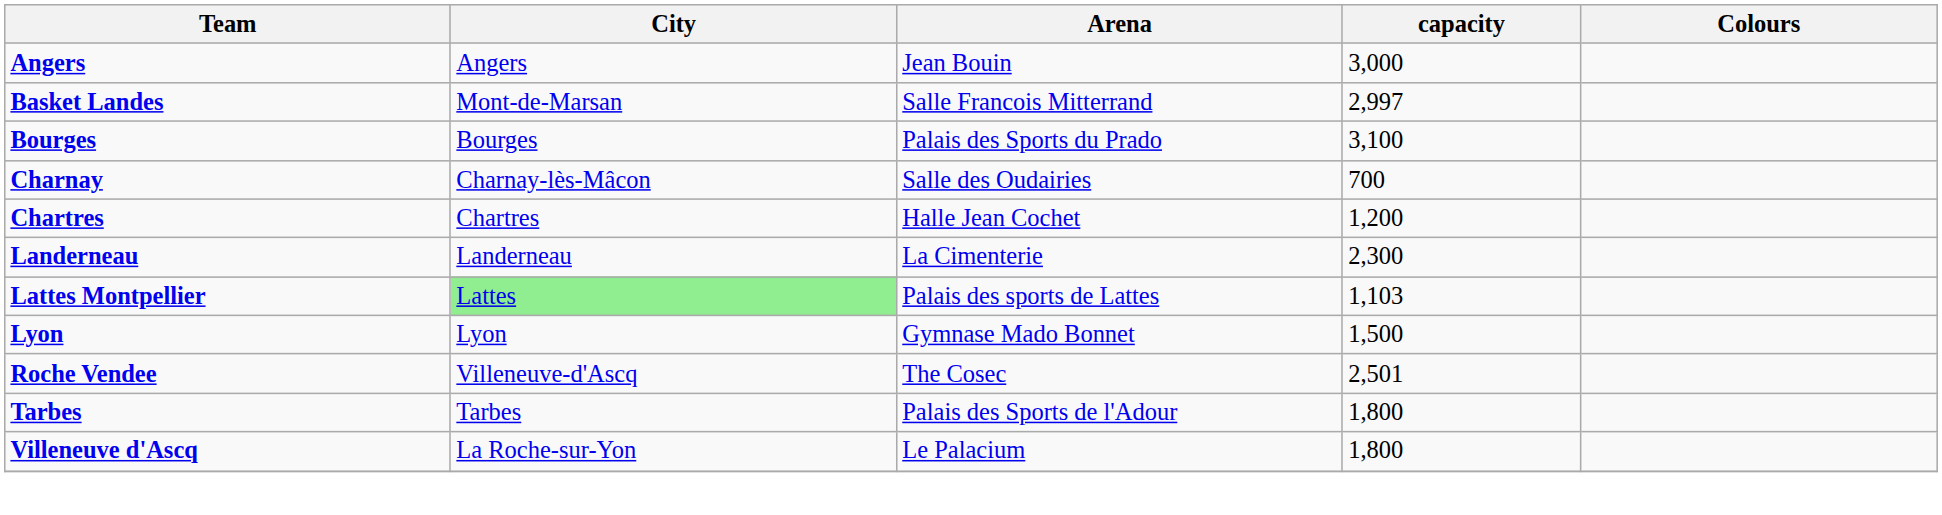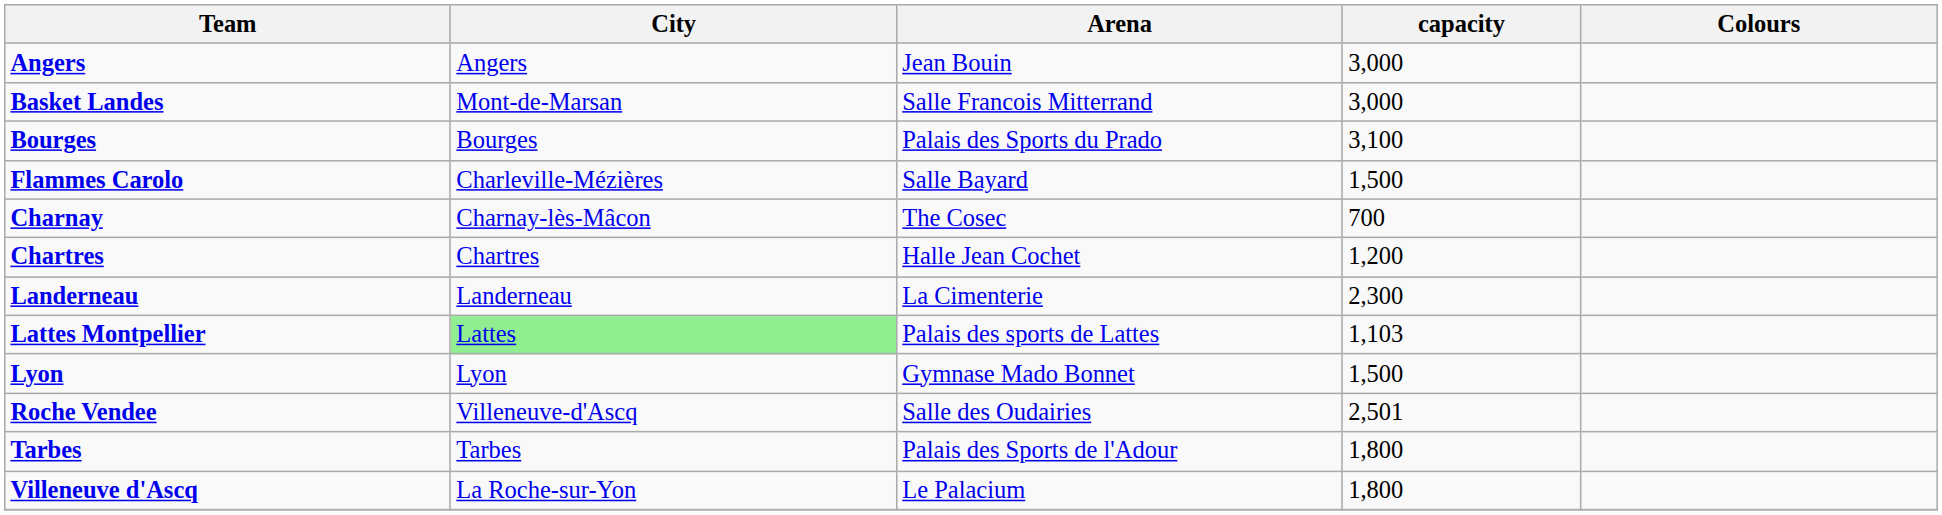Basket Landes | capacity: 2,997 -> 3,000
+ row: Flammes Carolo | Charleville-Mézières | Salle Bayard | 1,500
Charnay | Arena: Salle des Oudairies -> The Cosec
Roche Vendee | Arena: The Cosec -> Salle des Oudairies
